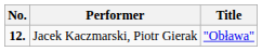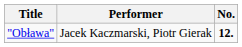columns swapped: No. <-> Title
